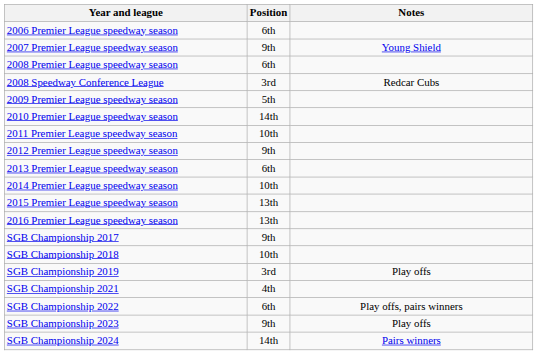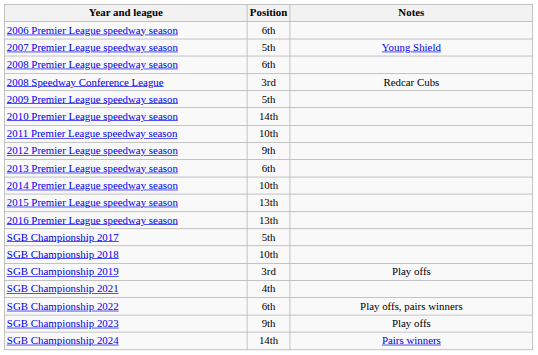2007 Premier League speedway season | Position: 9th -> 5th
SGB Championship 2017 | Position: 9th -> 5th
